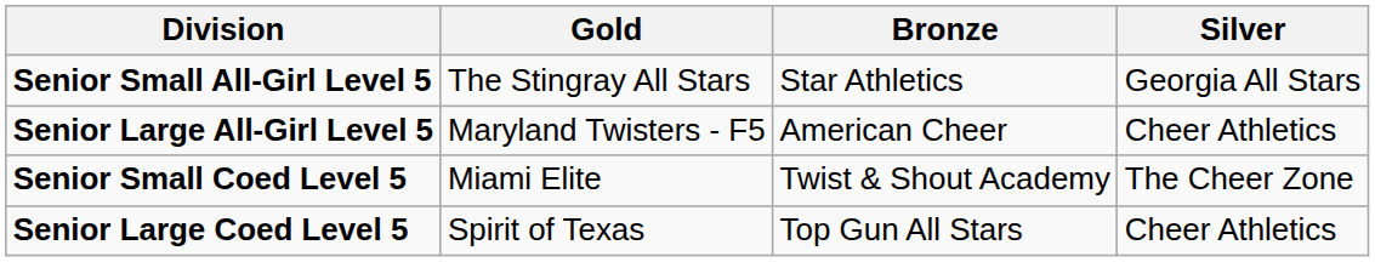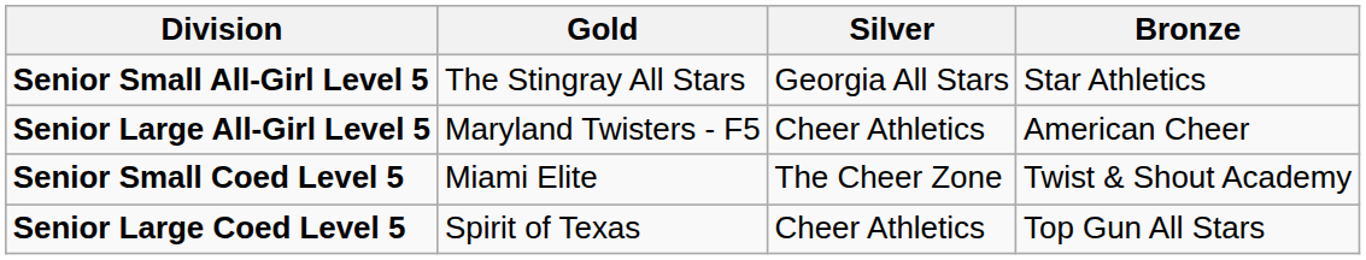columns swapped: Silver <-> Bronze
